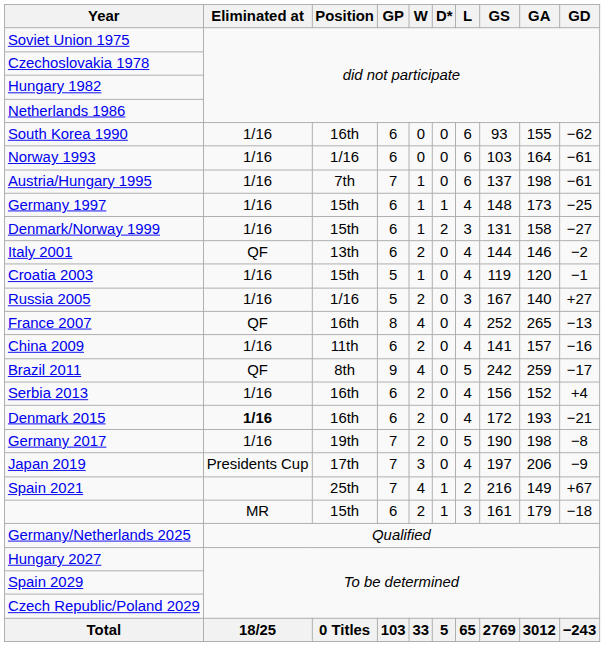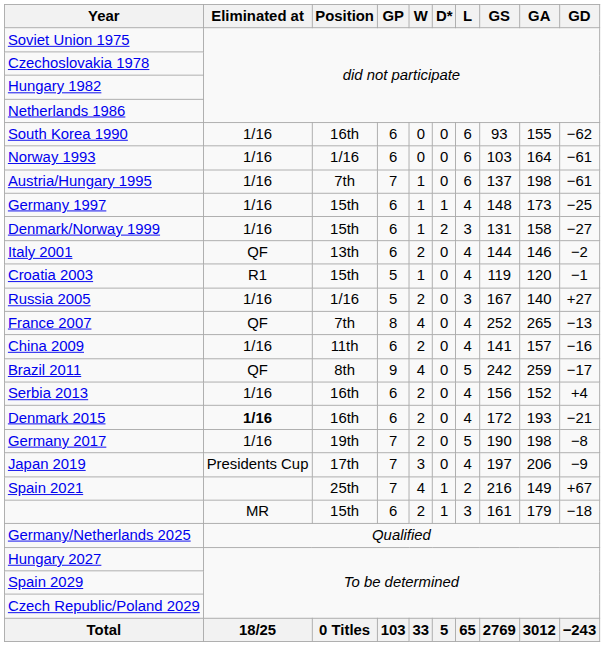Croatia 2003 | Eliminated at: 1/16 -> R1
France 2007 | Position: 16th -> 7th
